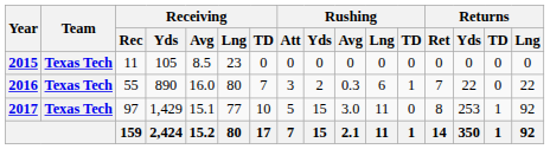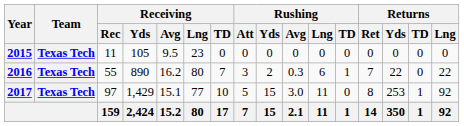2015 | Receiving / Avg: 8.5 -> 9.5
2016 | Receiving / Avg: 16.0 -> 16.2
